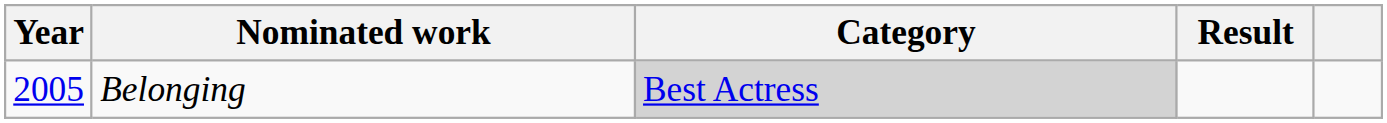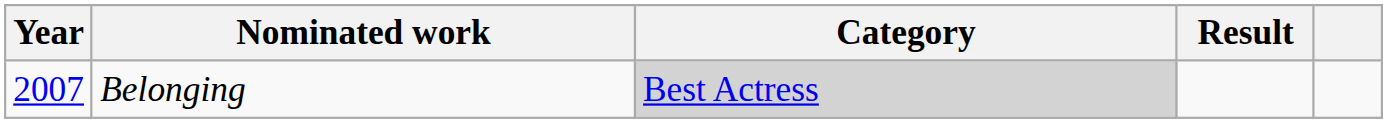Belonging | Year: 2005 -> 2007
